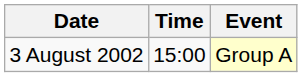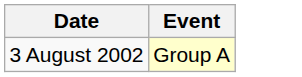- column: Time | 15:00
